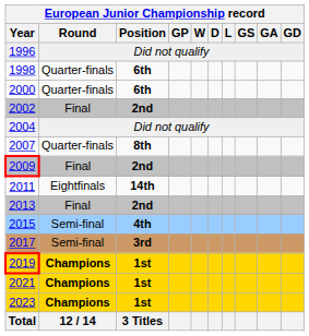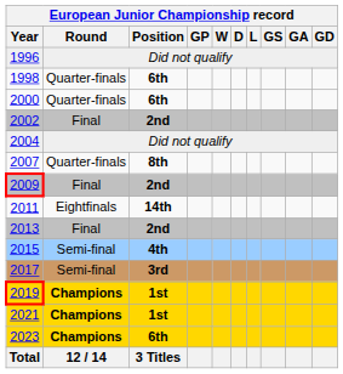2023 | European Junior Championship record / Position: 1st -> 6th
